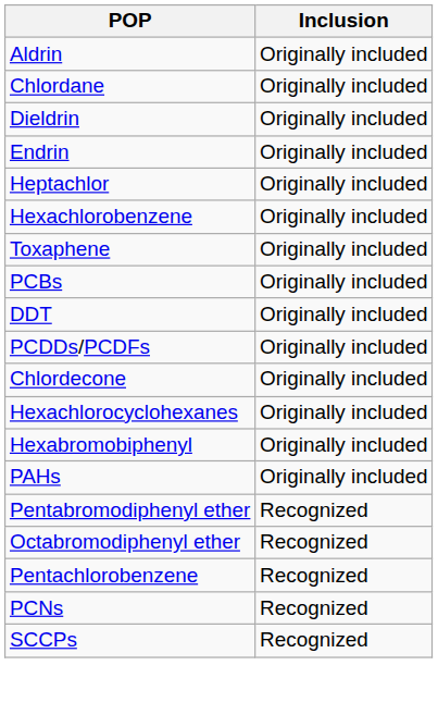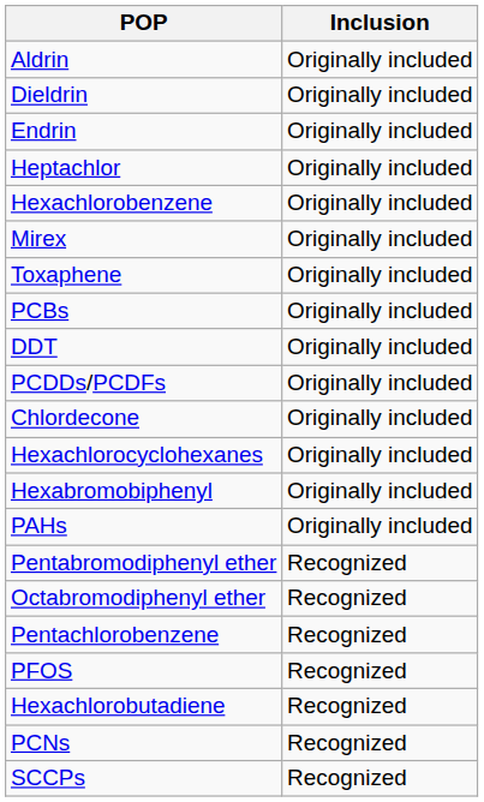- row: Chlordane | Originally included
+ row: Mirex | Originally included
+ row: PFOS | Recognized
+ row: Hexachlorobutadiene | Recognized
